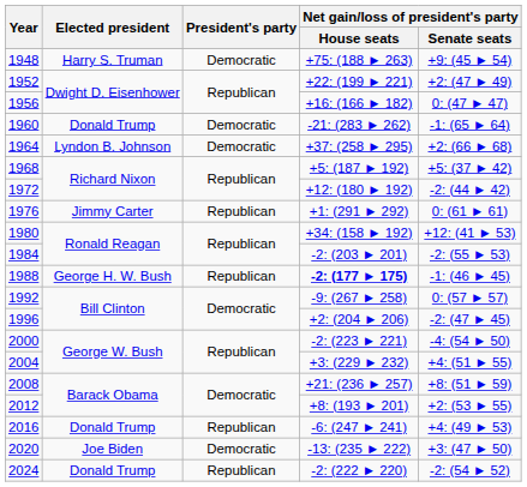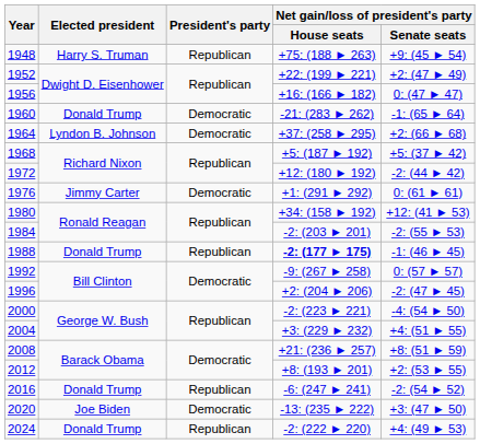1948 | President's party: Democratic -> Republican
1976 | President's party: Republican -> Democratic
1988 | Elected president: George H. W. Bush -> Donald Trump
2016 | Net gain/loss of president's party / Senate seats: +4: (49 ► 53) -> -2: (54 ► 52)
2024 | Net gain/loss of president's party / Senate seats: -2: (54 ► 52) -> +4: (49 ► 53)
